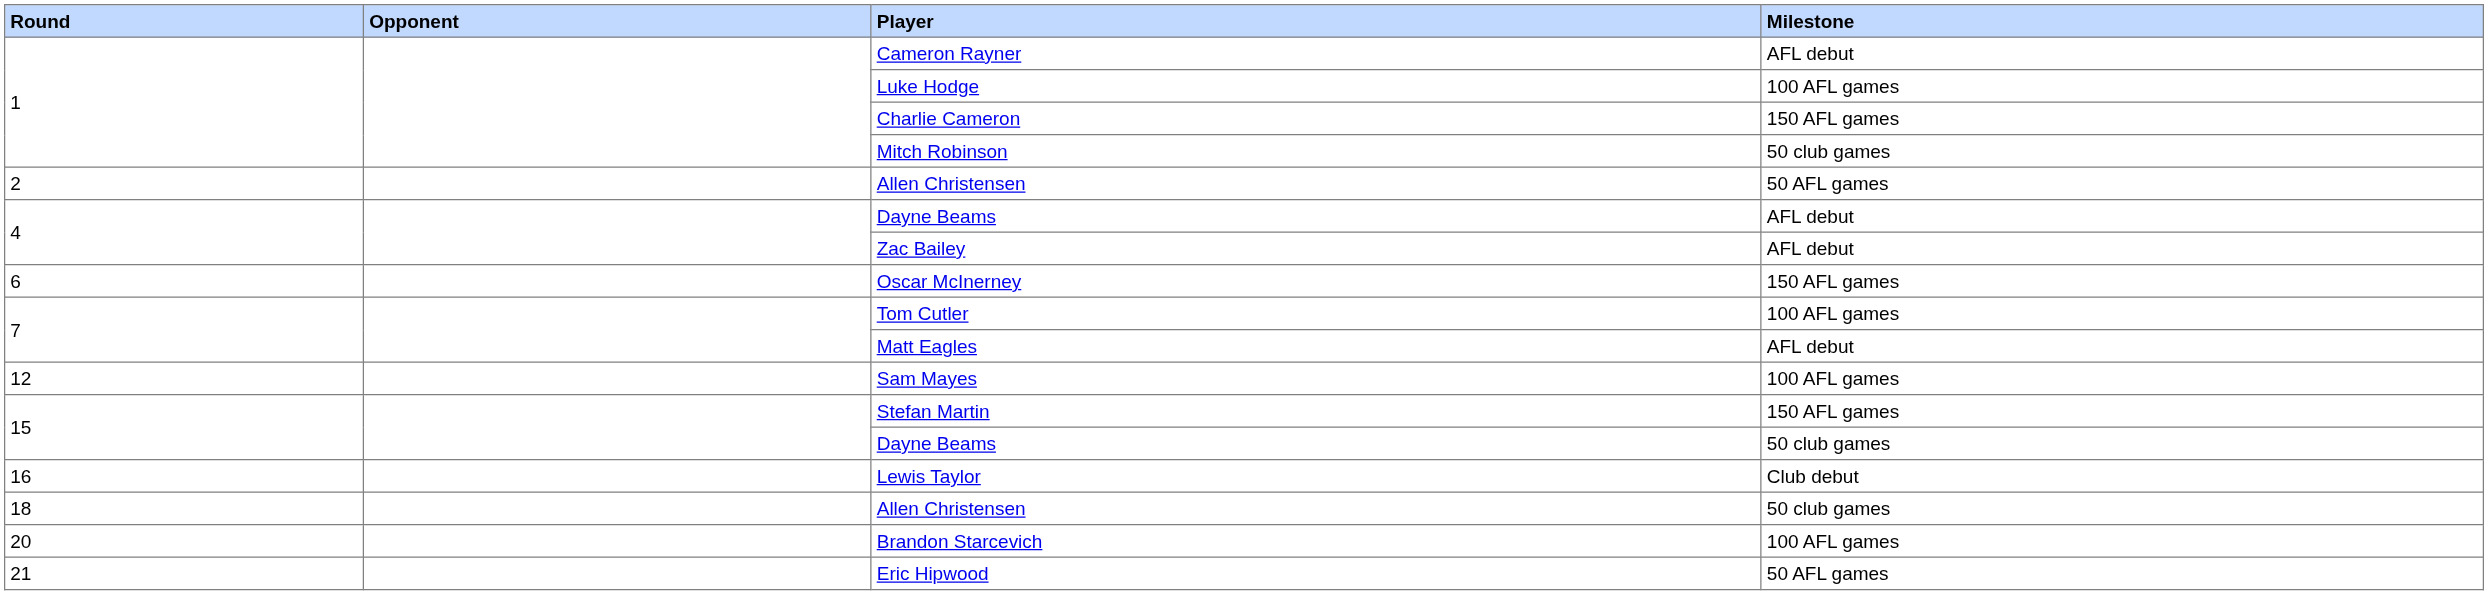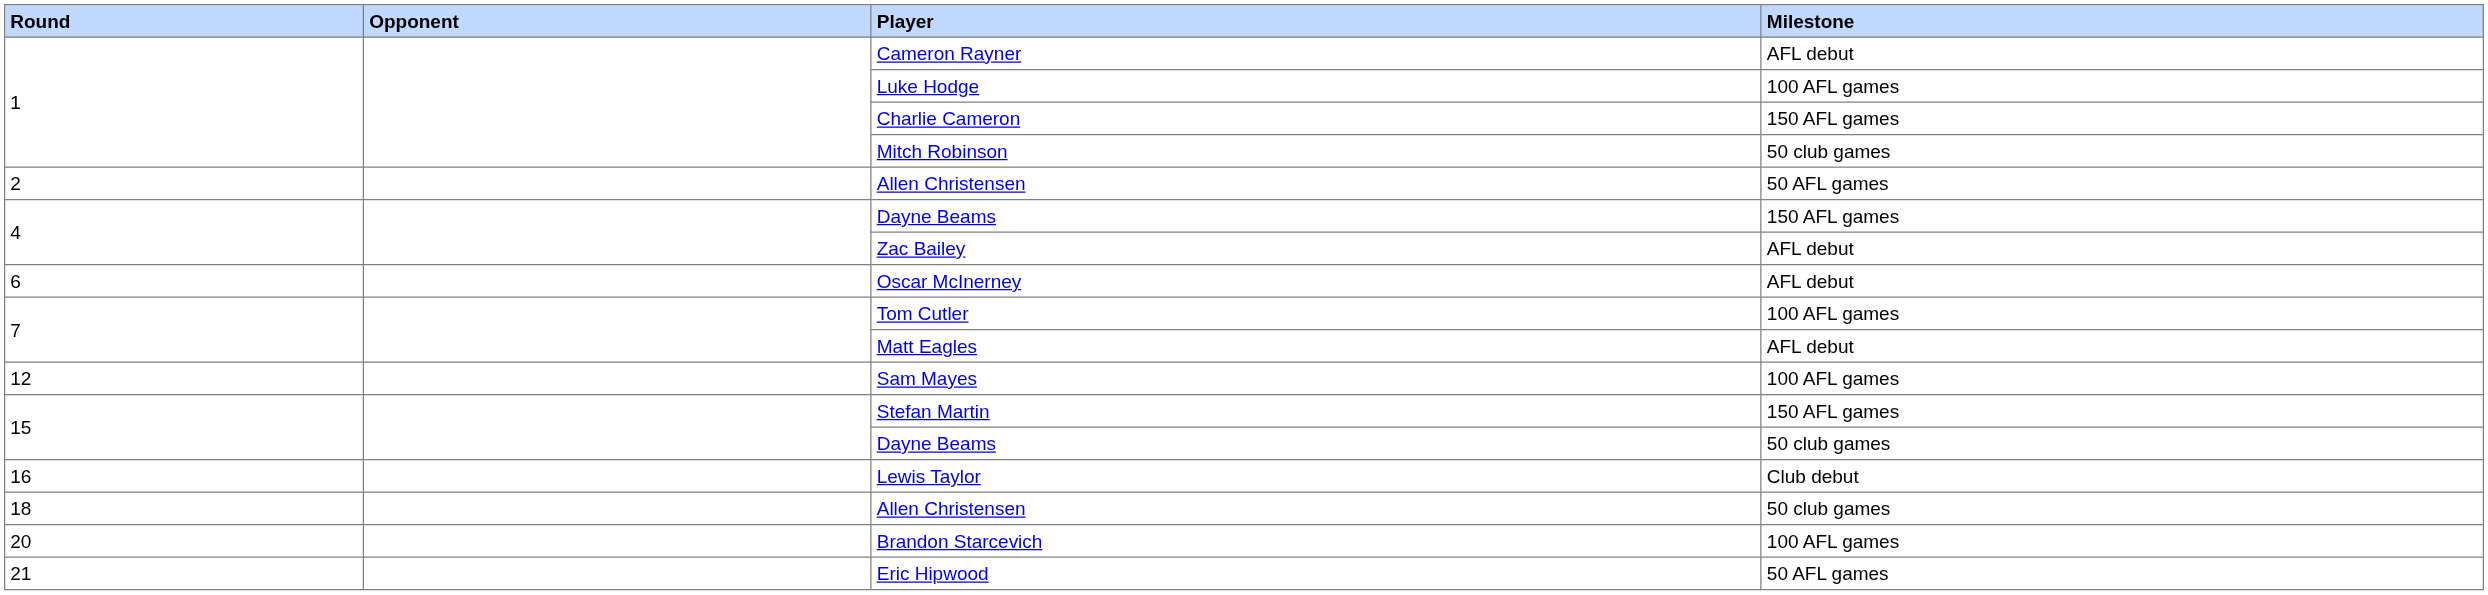4 / Dayne Beams | Milestone: AFL debut -> 150 AFL games
Oscar McInerney | Milestone: 150 AFL games -> AFL debut
